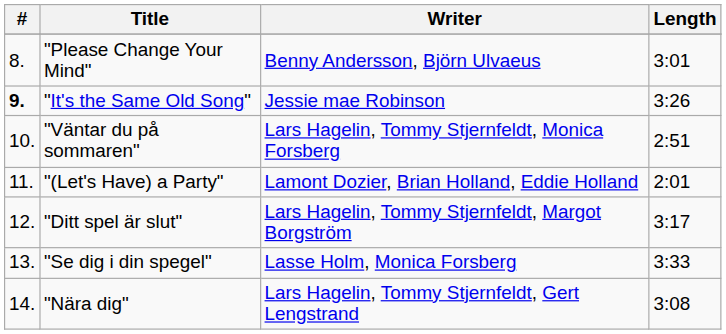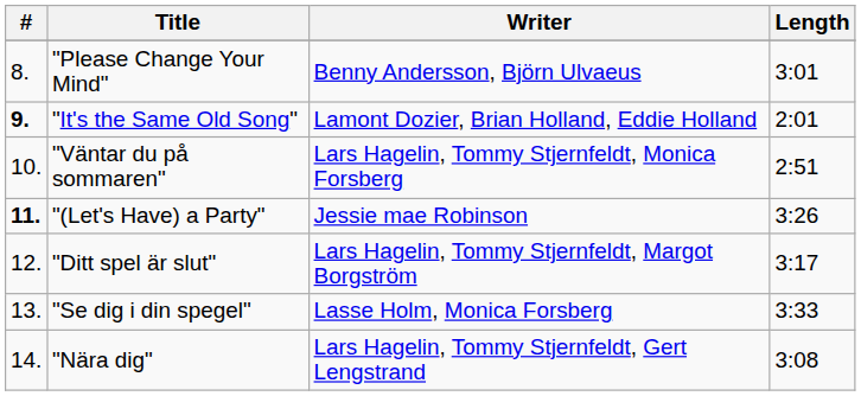"It's the Same Old Song" | Writer: Jessie mae Robinson -> Lamont Dozier, Brian Holland, Eddie Holland
"It's the Same Old Song" | Length: 3:26 -> 2:01
"(Let's Have) a Party" | #: normal -> bold
"(Let's Have) a Party" | Writer: Lamont Dozier, Brian Holland, Eddie Holland -> Jessie mae Robinson
"(Let's Have) a Party" | Length: 2:01 -> 3:26
